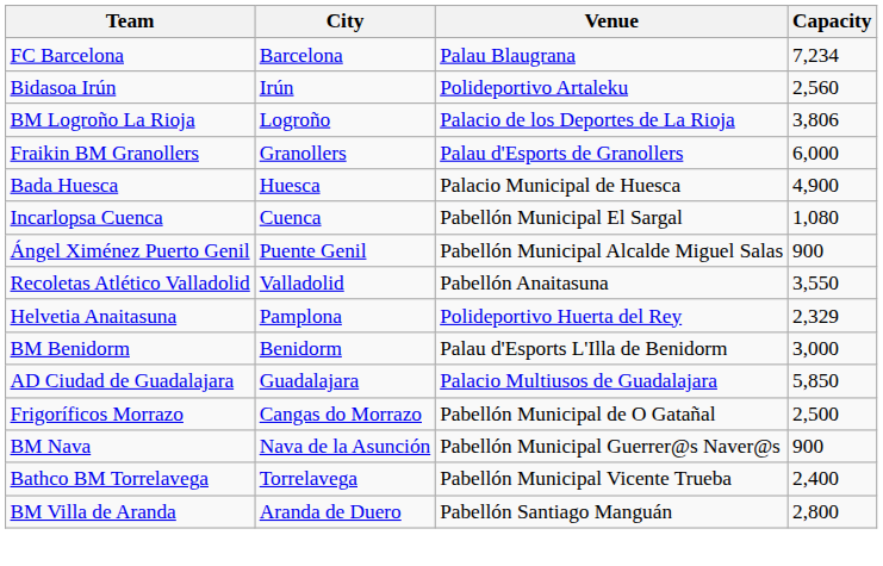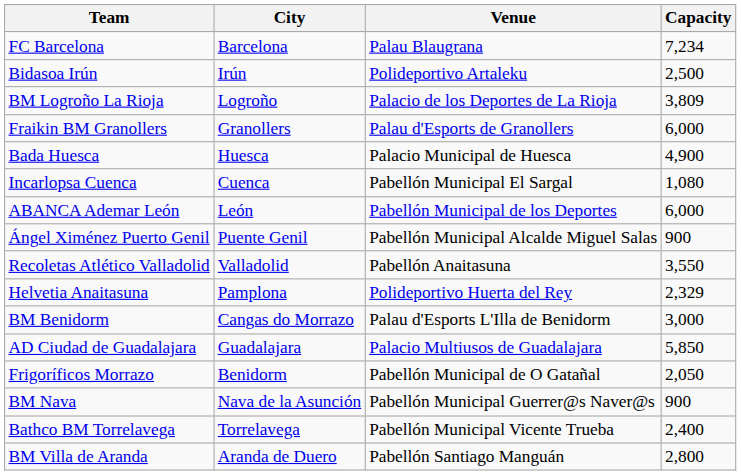Bidasoa Irún | Capacity: 2,560 -> 2,500
BM Logroño La Rioja | Capacity: 3,806 -> 3,809
+ row: ABANCA Ademar León | León | Pabellón Municipal de los Deportes | 6,000
BM Benidorm | City: Benidorm -> Cangas do Morrazo
Frigoríficos Morrazo | City: Cangas do Morrazo -> Benidorm
Frigoríficos Morrazo | Capacity: 2,500 -> 2,050
